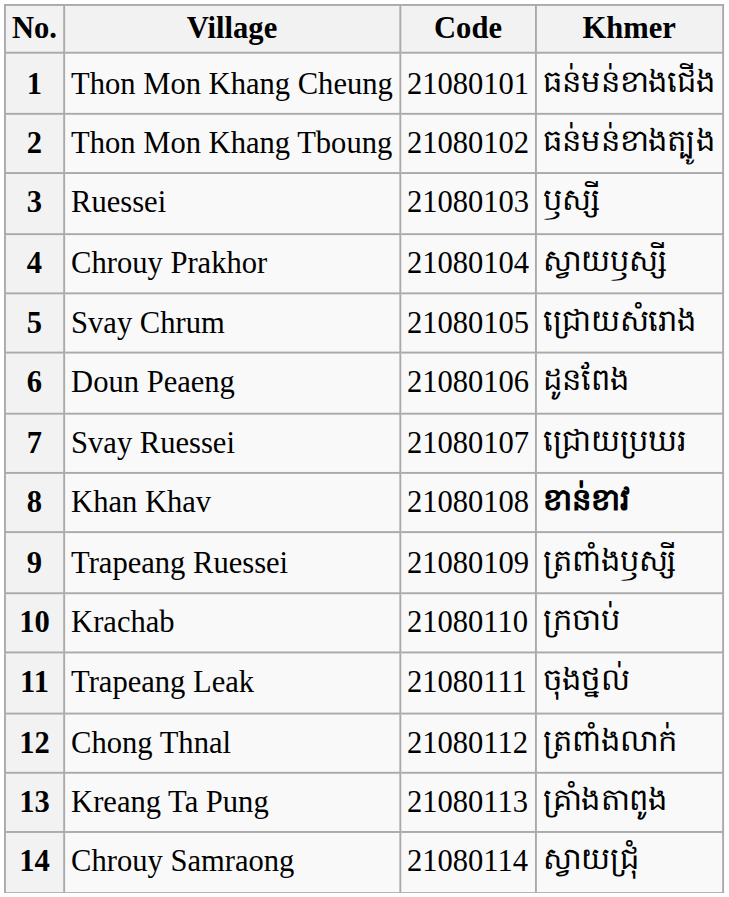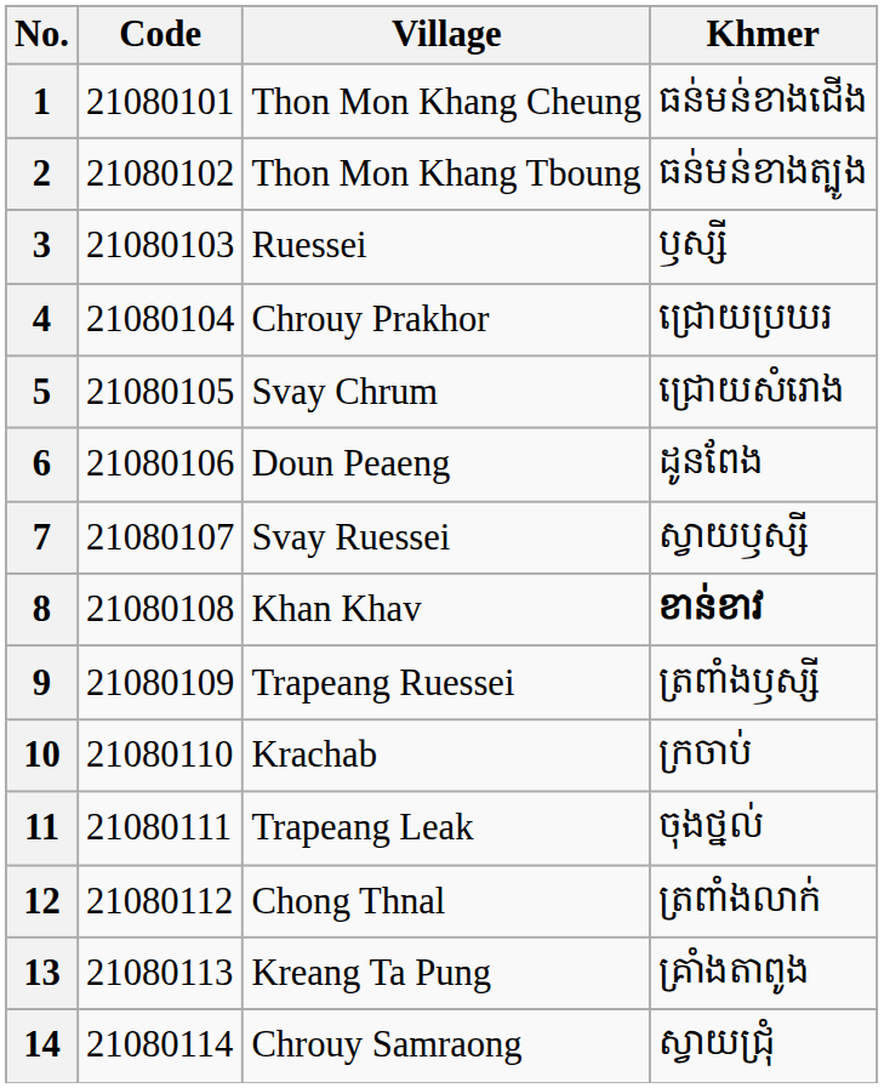columns swapped: Code <-> Village
4 | Khmer: ស្វាយឫស្សី -> ជ្រោយប្រឃរ
7 | Khmer: ជ្រោយប្រឃរ -> ស្វាយឫស្សី
